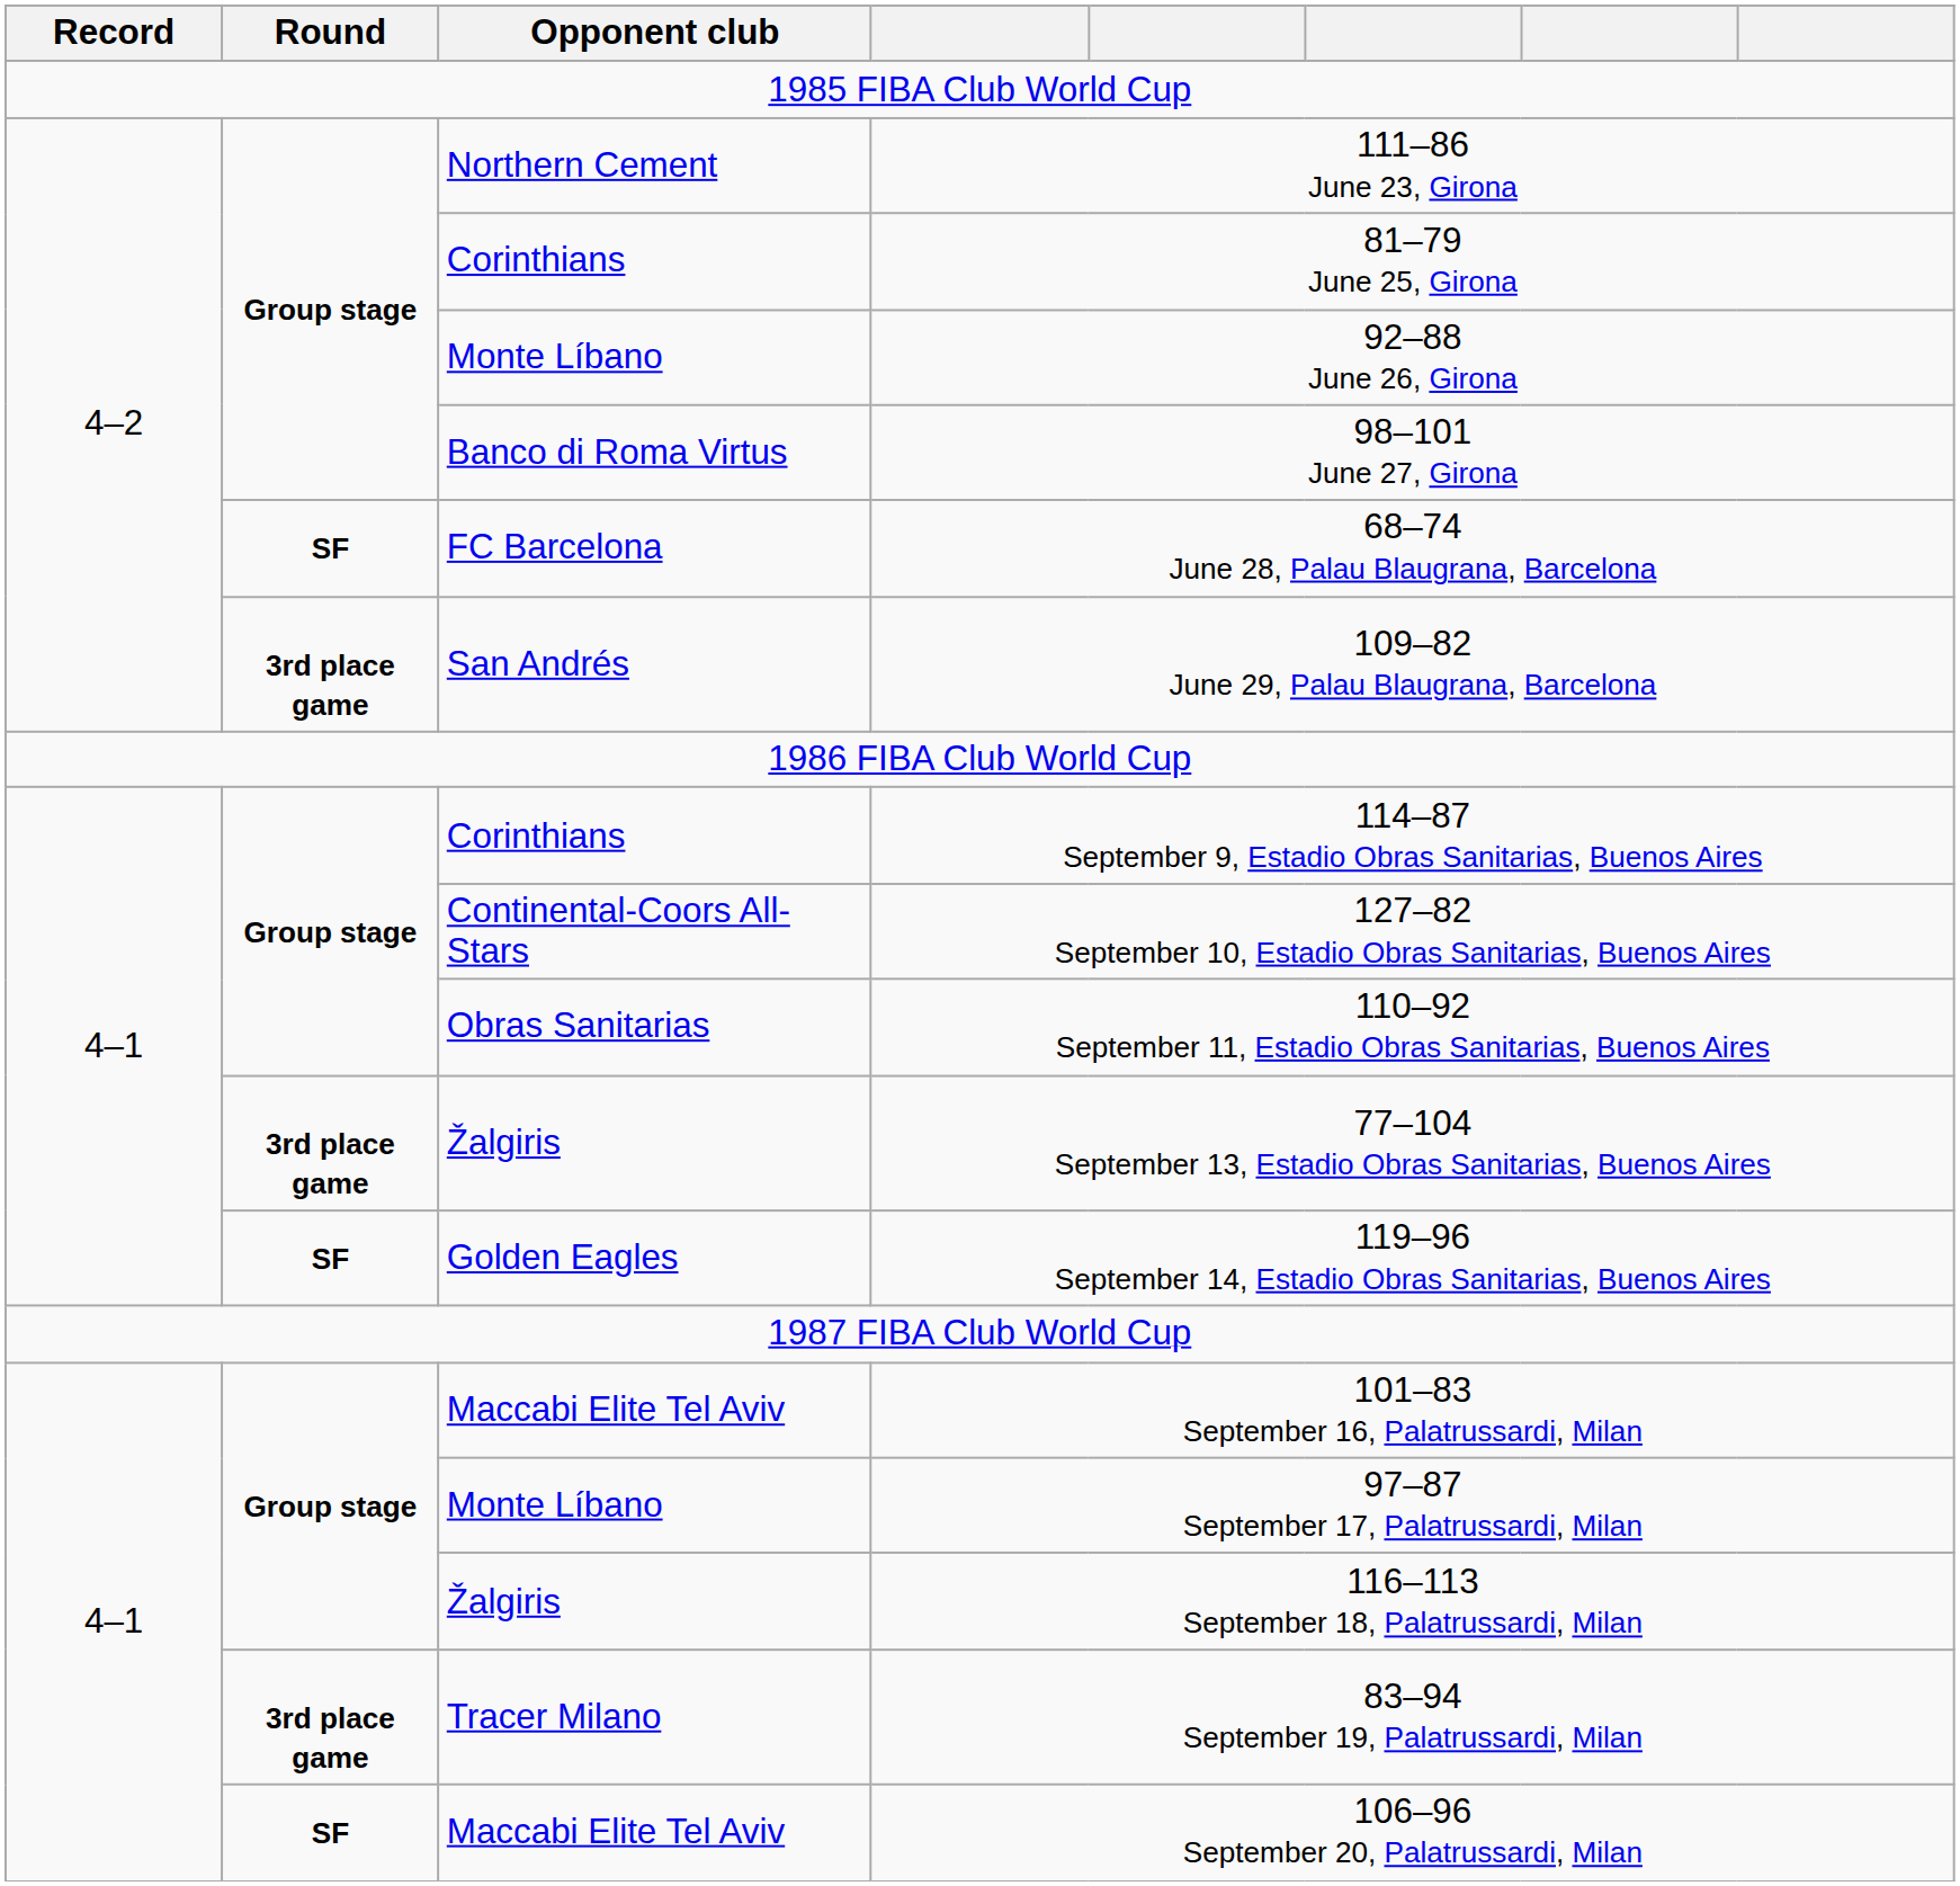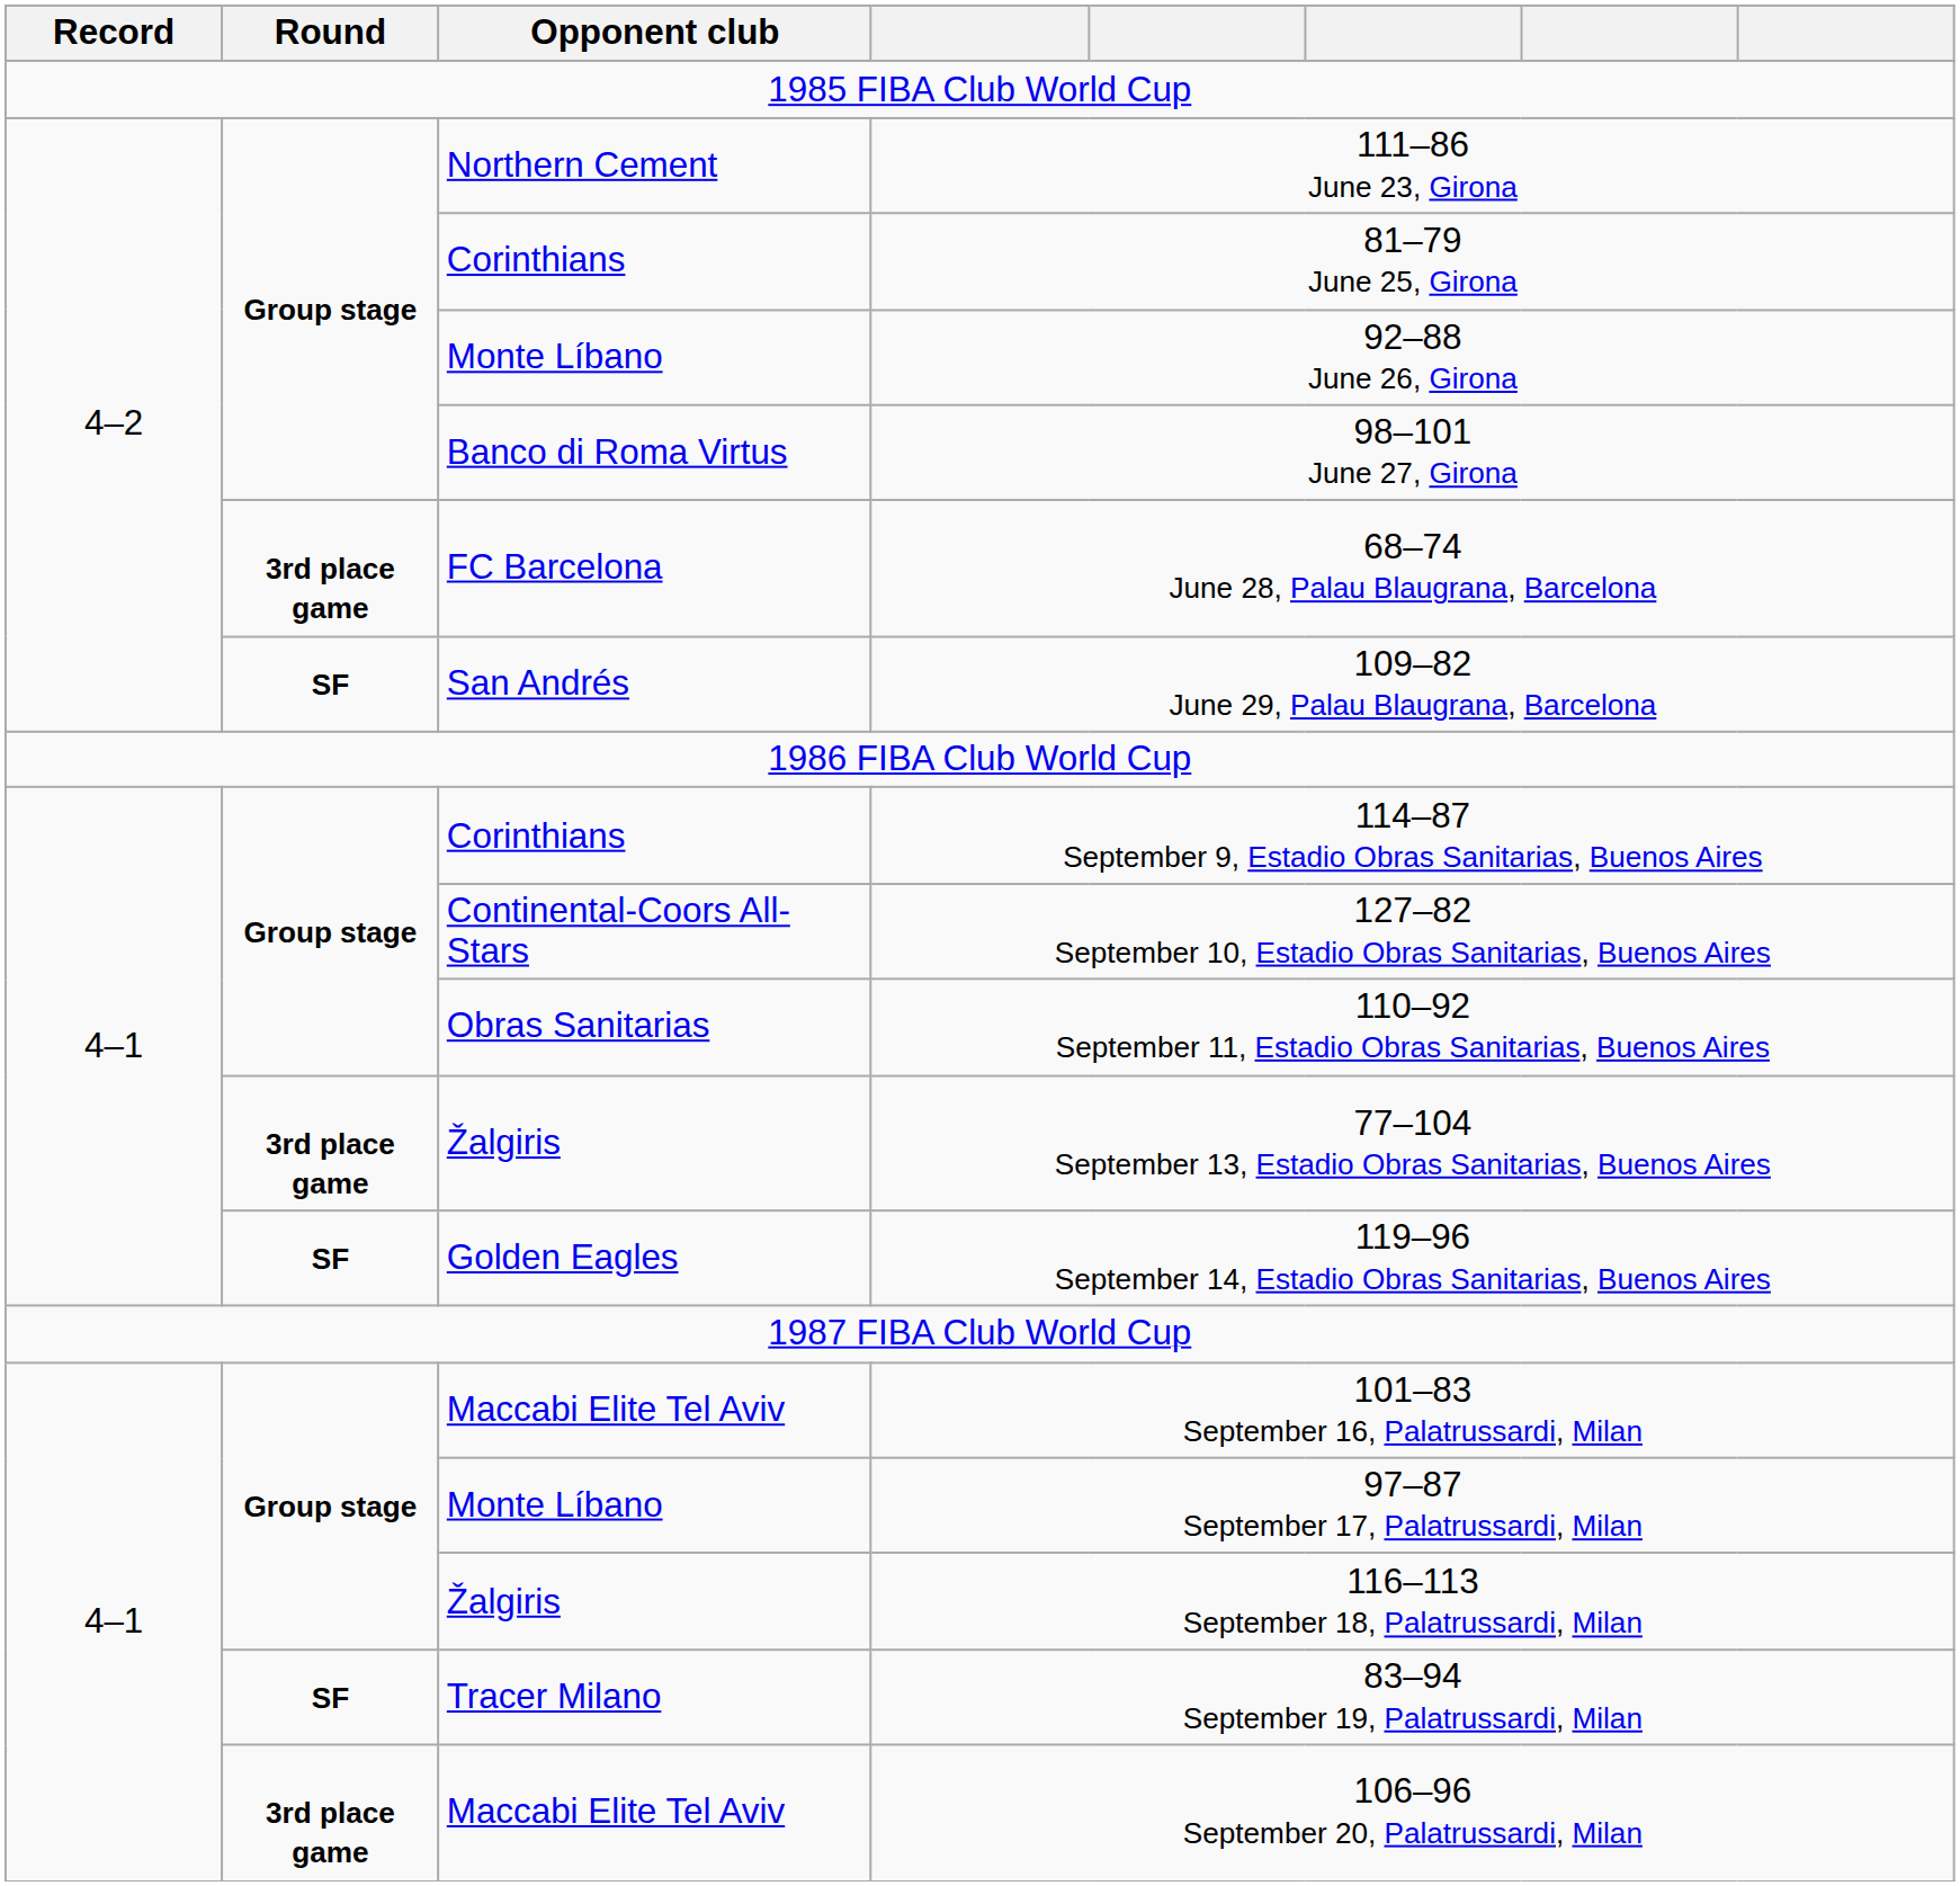68–74 June 28, Palau Blaugrana, Barcelona | Round: SF -> 3rd place game
109–82 June 29, Palau Blaugrana, Barcelona | Round: 3rd place game -> SF
83–94 September 19, Palatrussardi, Milan | Round: 3rd place game -> SF
106–96 September 20, Palatrussardi, Milan | Round: SF -> 3rd place game
